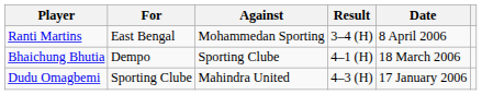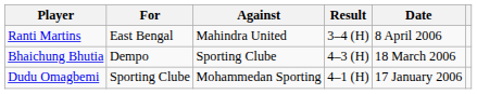Ranti Martins | Against: Mohammedan Sporting -> Mahindra United
Bhaichung Bhutia | Result: 4–1 (H) -> 4–3 (H)
Dudu Omagbemi | Against: Mahindra United -> Mohammedan Sporting
Dudu Omagbemi | Result: 4–3 (H) -> 4–1 (H)
